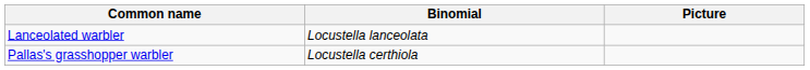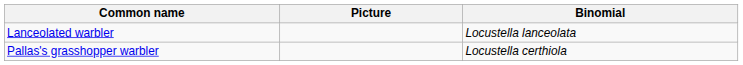columns swapped: Binomial <-> Picture
